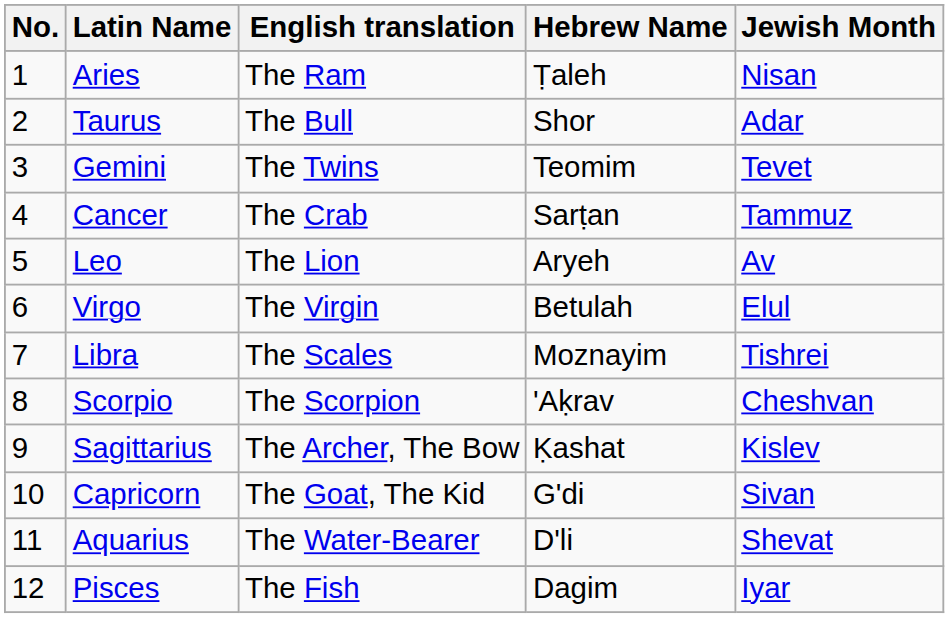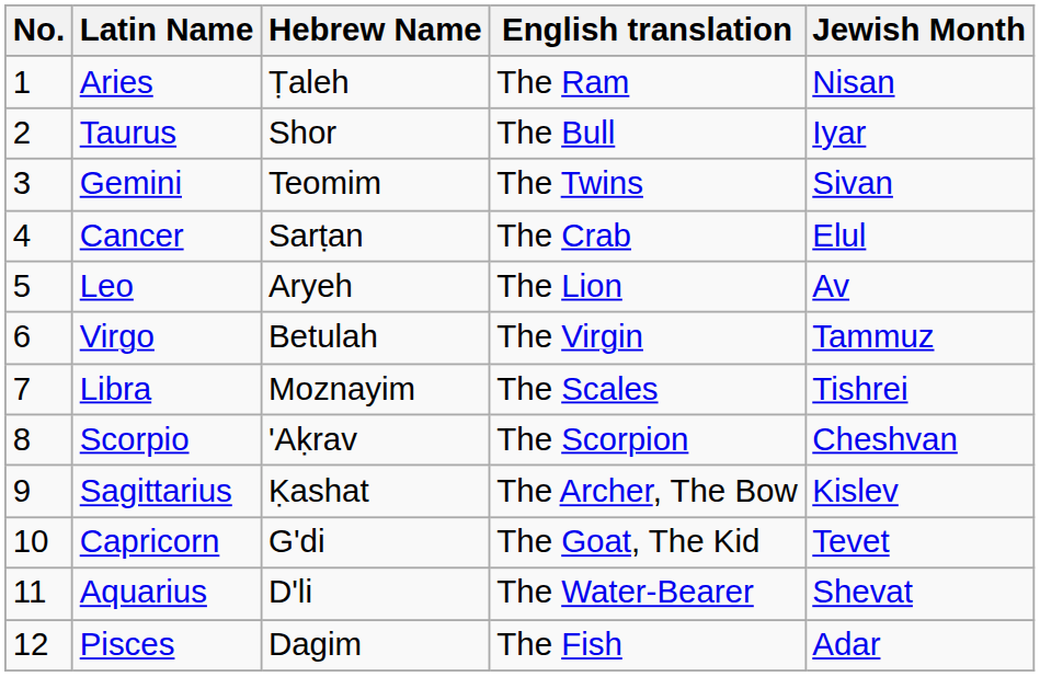columns swapped: Hebrew Name <-> English translation
Taurus | Jewish Month: Adar -> Iyar
Gemini | Jewish Month: Tevet -> Sivan
Cancer | Jewish Month: Tammuz -> Elul
Virgo | Jewish Month: Elul -> Tammuz
Capricorn | Jewish Month: Sivan -> Tevet
Pisces | Jewish Month: Iyar -> Adar
